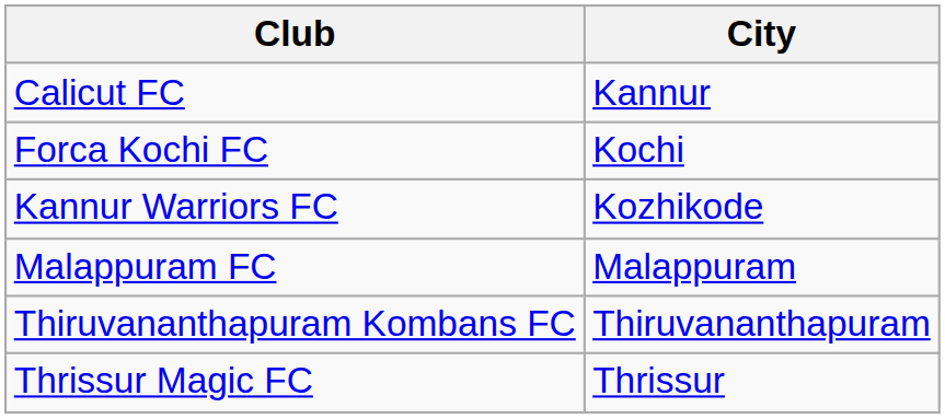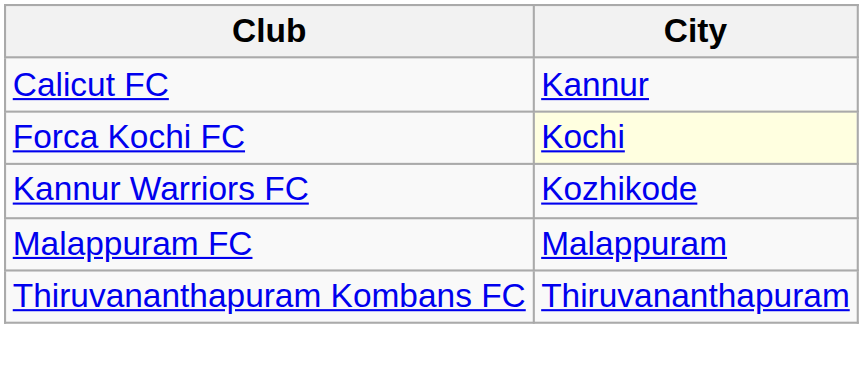Forca Kochi FC | City: no background -> lightyellow background
- row: Thrissur Magic FC | Thrissur
